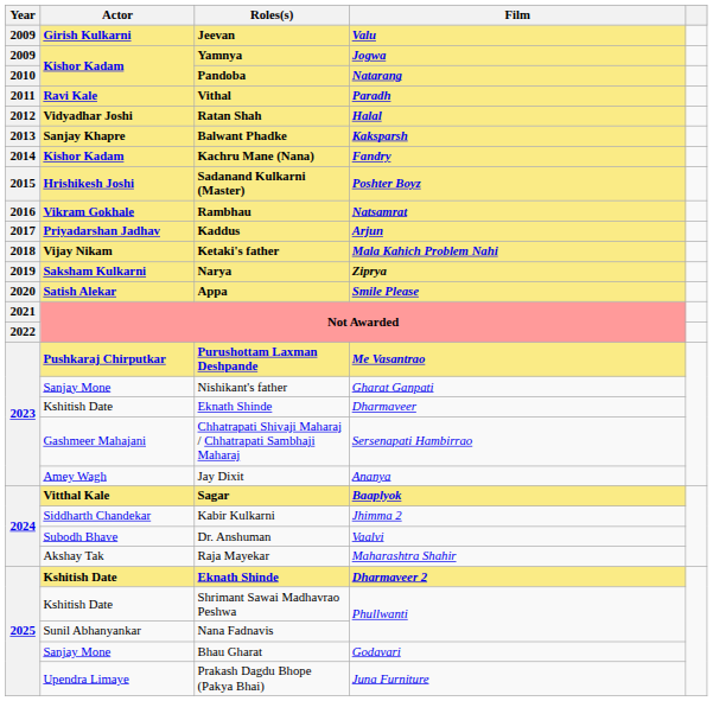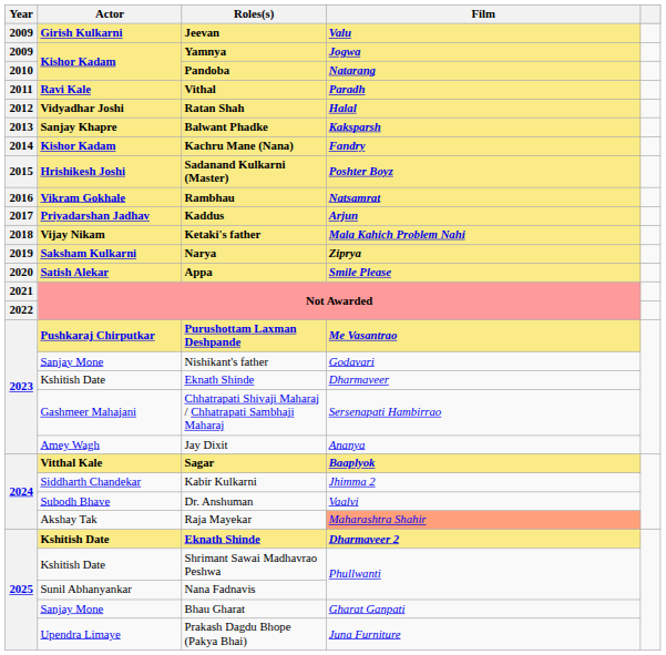Nishikant's father | Film: Gharat Ganpati -> Godavari
Raja Mayekar | Film: no background -> lightsalmon background
Bhau Gharat | Film: Godavari -> Gharat Ganpati
